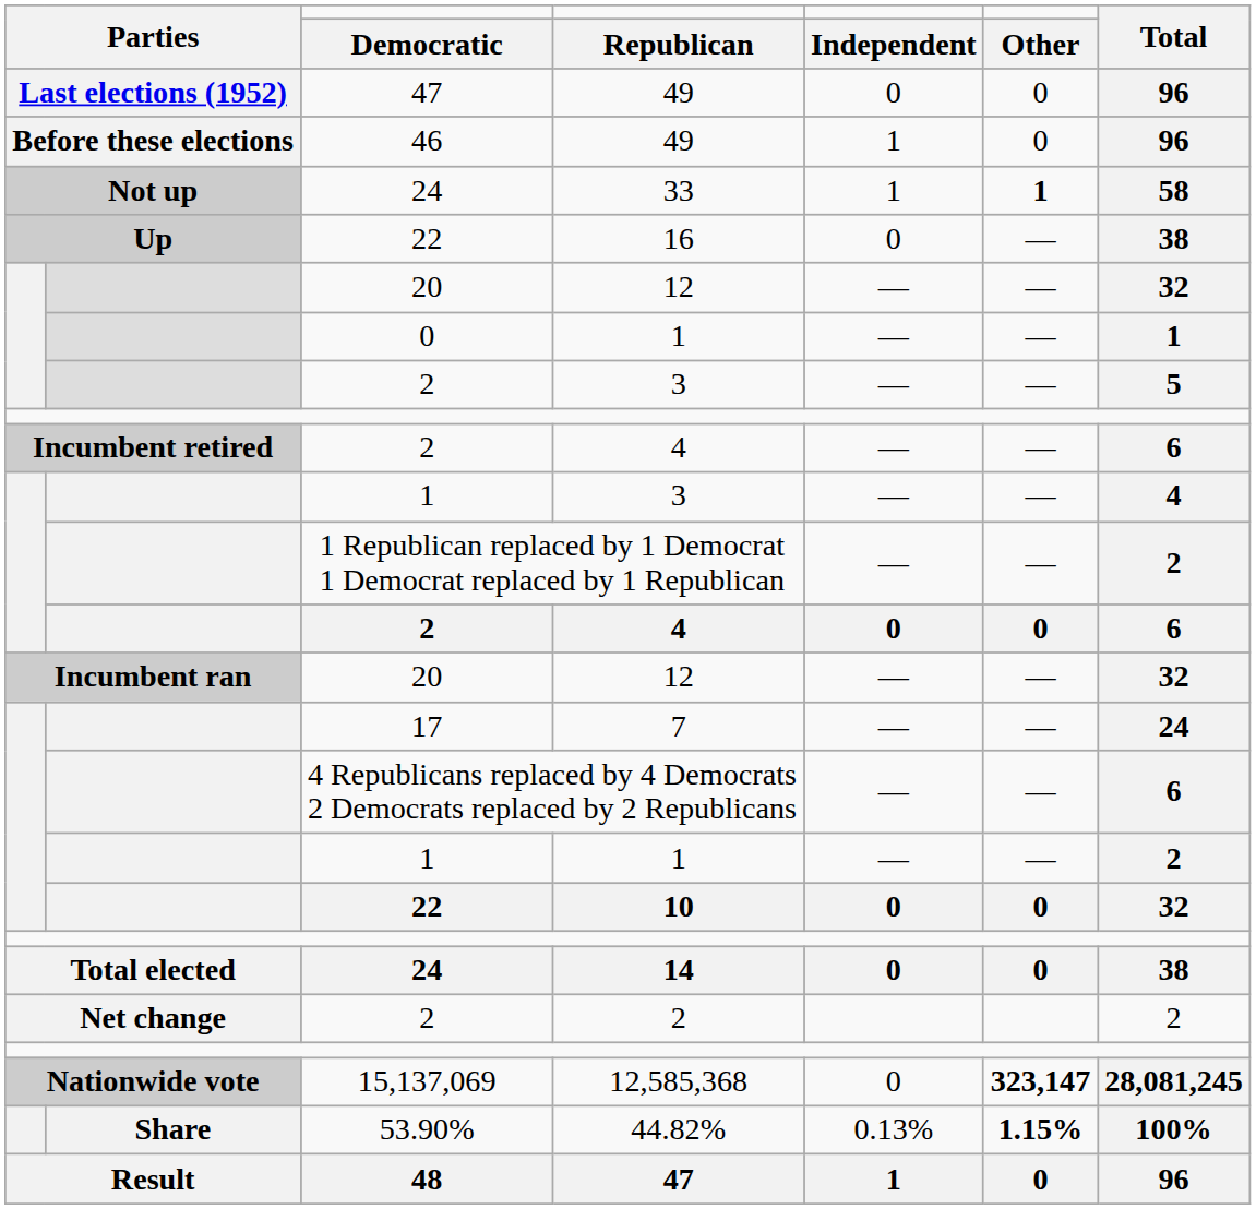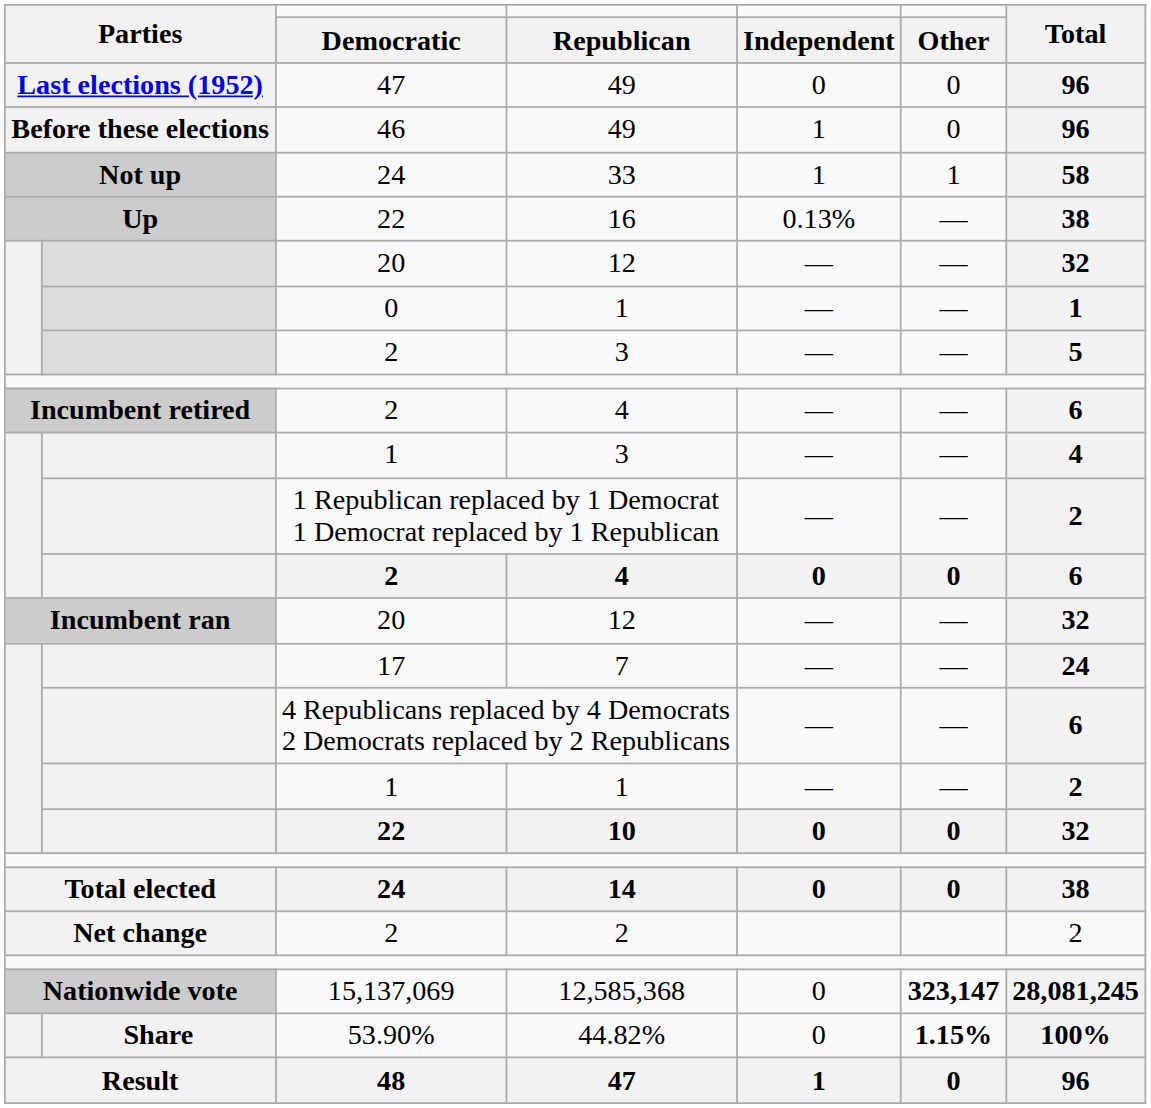24 / 33 | Other: bold -> normal
22 / 16 | Independent: 0 -> 0.13%
53.90% | Independent: 0.13% -> 0
